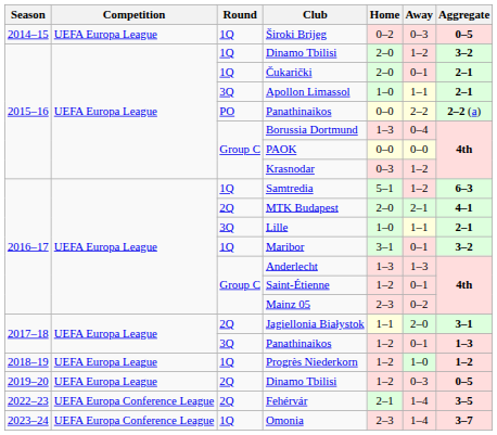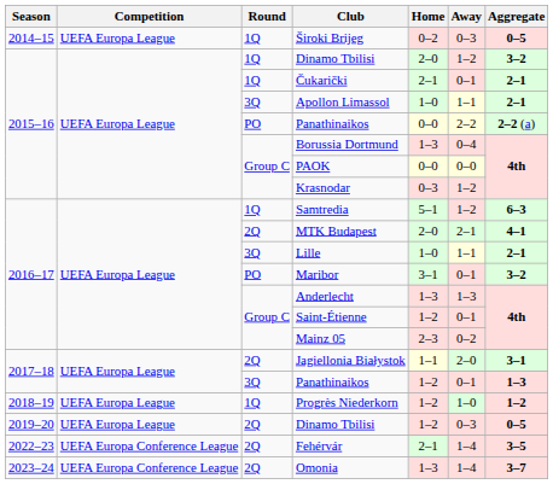Čukarički | Home: 2–0 -> 2–1
Maribor | Round: 1Q -> PO
Omonia | Round: 1Q -> 2Q
Omonia | Home: 2–3 -> 1–3
